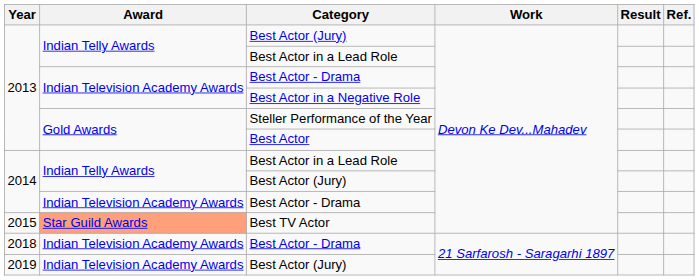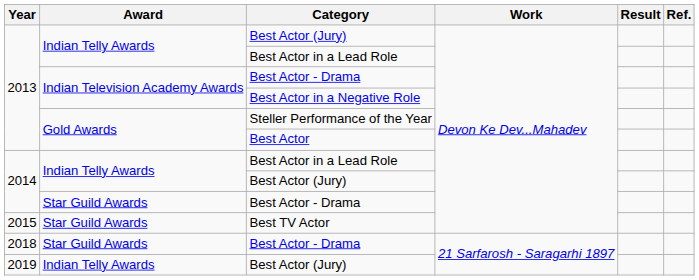2014 / Best Actor - Drama | Award: Indian Television Academy Awards -> Star Guild Awards
Best TV Actor | Award: lightsalmon background -> no background
2018 / Best Actor - Drama | Award: Indian Television Academy Awards -> Star Guild Awards
2019 / Best Actor (Jury) | Award: Indian Television Academy Awards -> Indian Telly Awards
